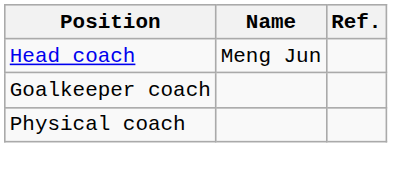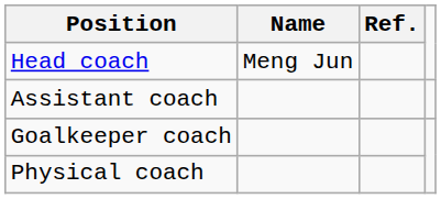+ row: Assistant coach
